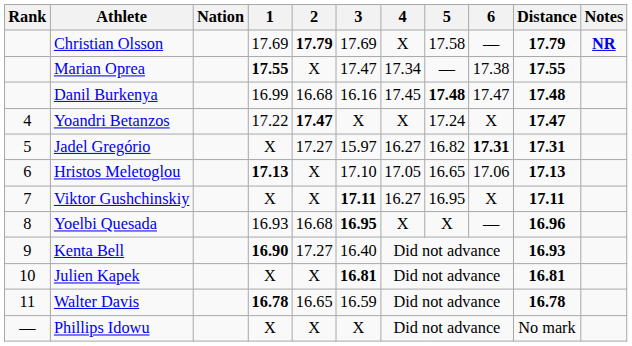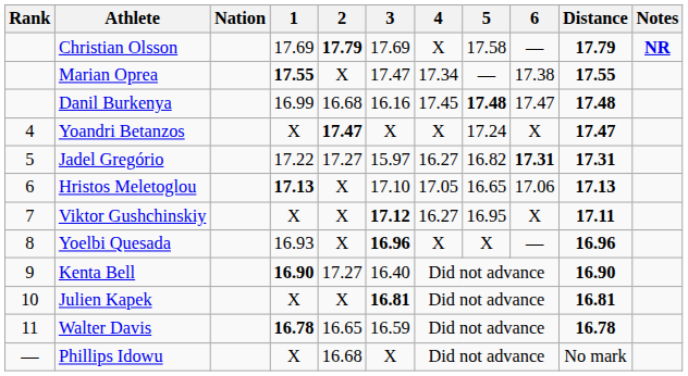Yoandri Betanzos | 1: 17.22 -> X
Jadel Gregório | 1: X -> 17.22
Viktor Gushchinskiy | 3: 17.11 -> 17.12
Yoelbi Quesada | 2: 16.68 -> X
Yoelbi Quesada | 3: 16.95 -> 16.96
Kenta Bell | Distance: 16.93 -> 16.90
Phillips Idowu | 2: X -> 16.68
